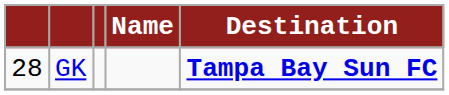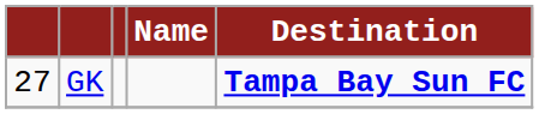GK | column 1: 28 -> 27
